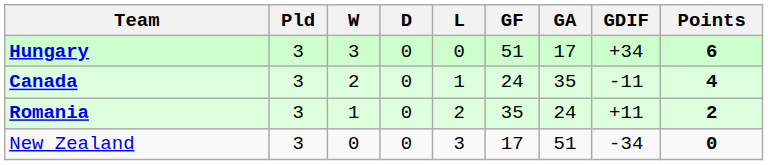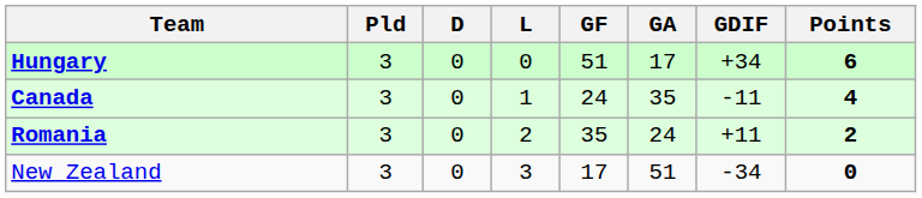- column: W | 3 | 2 | 1 | 0
